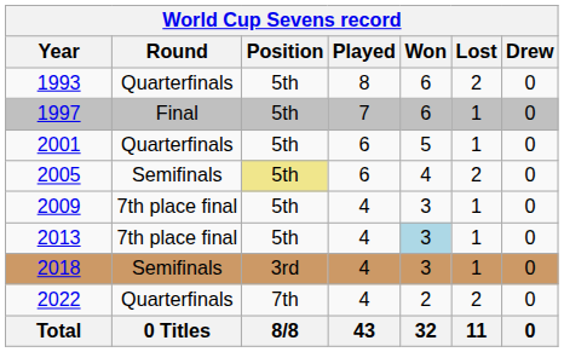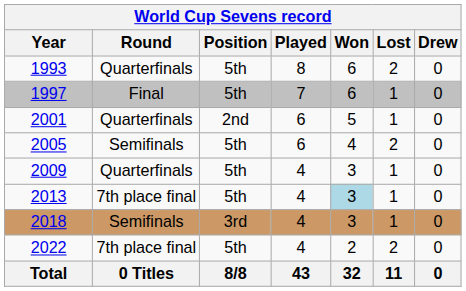2001 | Position: 5th -> 2nd
2005 | Position: khaki background -> no background
2009 | Round: 7th place final -> Quarterfinals
2022 | Round: Quarterfinals -> 7th place final
2022 | Position: 7th -> 5th
